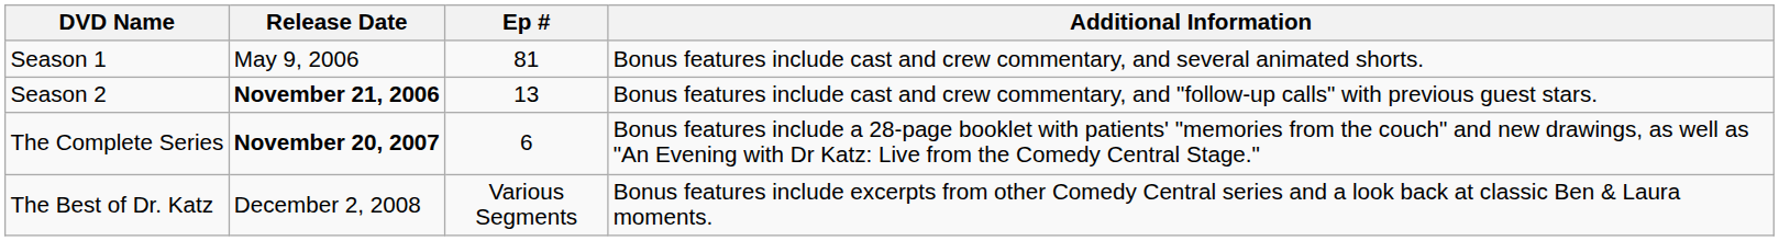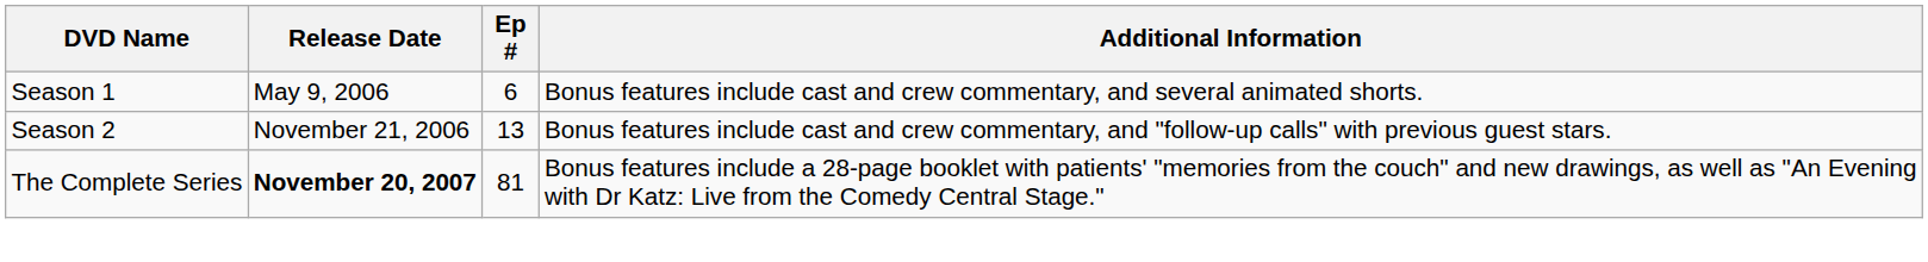Season 1 | Ep #: 81 -> 6
Season 2 | Release Date: bold -> normal
The Complete Series | Ep #: 6 -> 81
- row: The Best of Dr. Katz | December 2, 2008 | Various Segments | Bonus features include excerpts from other Comedy Central series and a look back at classic Ben & Laura moments.
